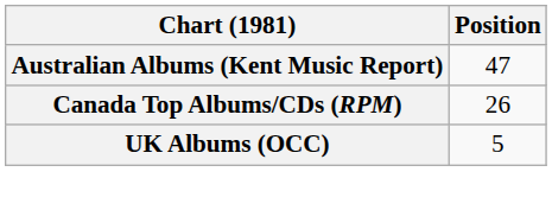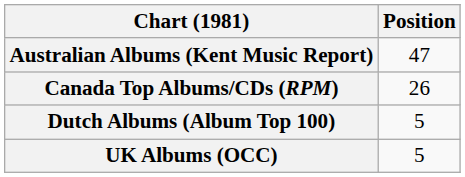+ row: Dutch Albums (Album Top 100) | 5
